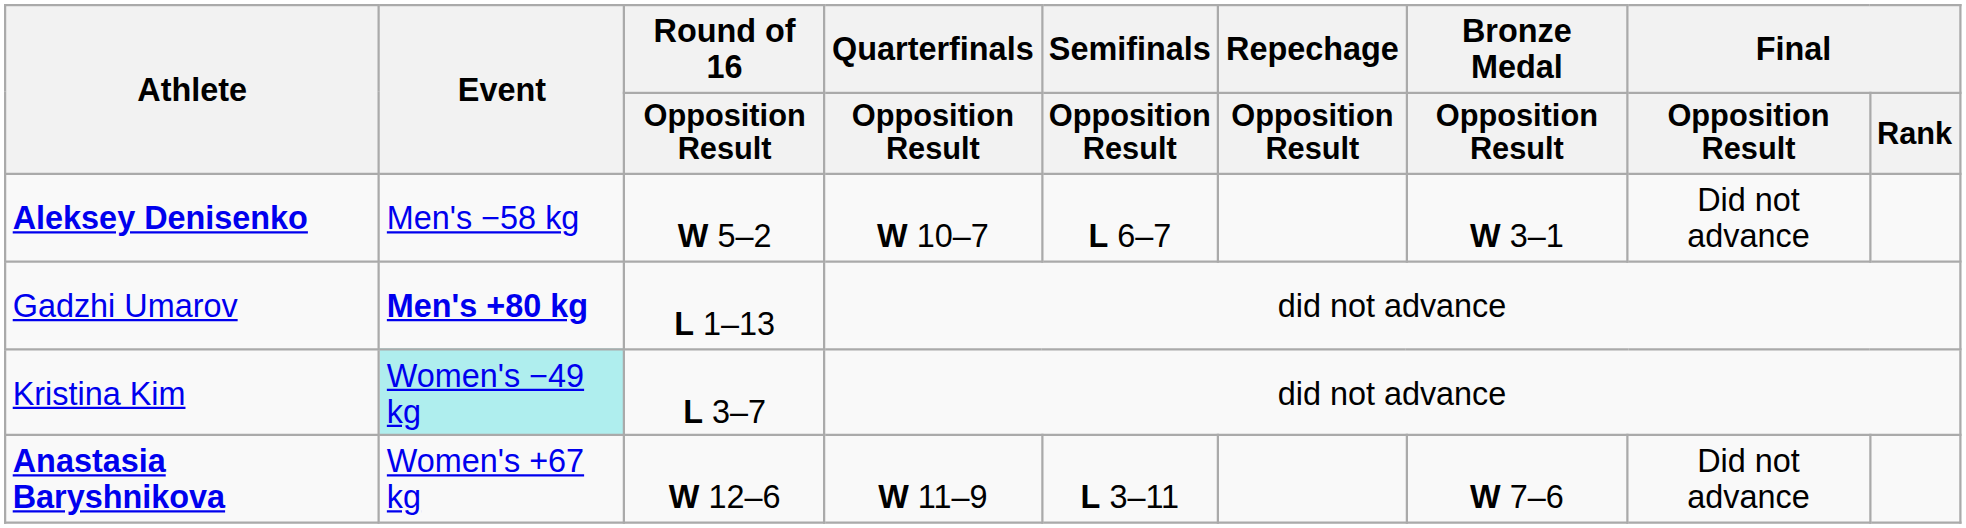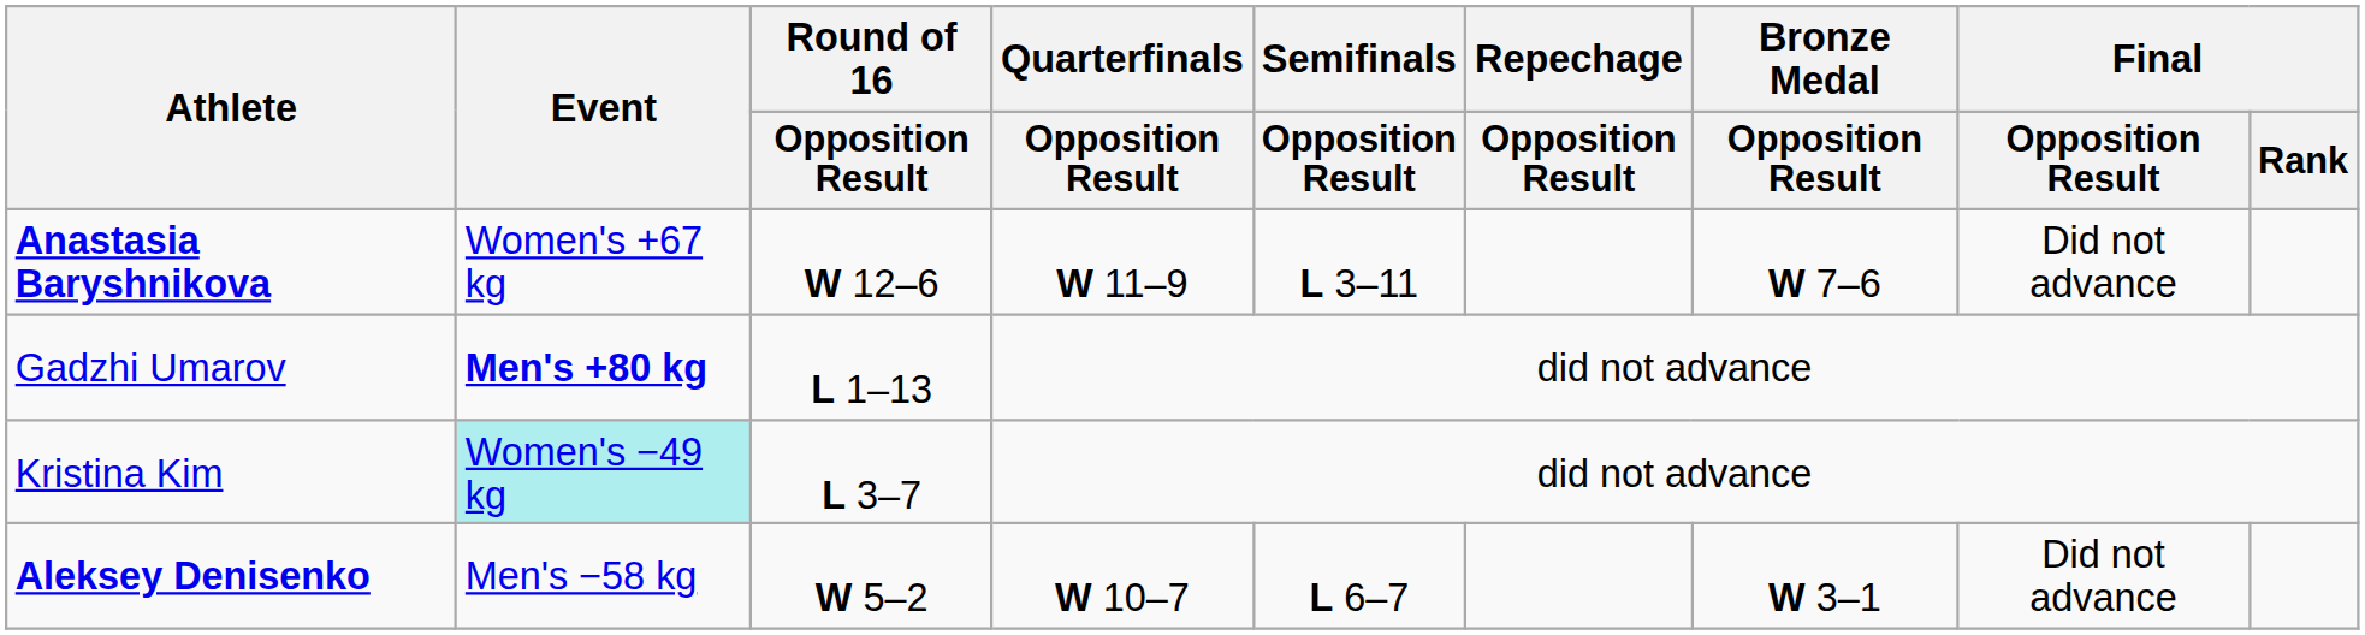rows swapped: Aleksey Denisenko <-> Anastasia Baryshnikova
